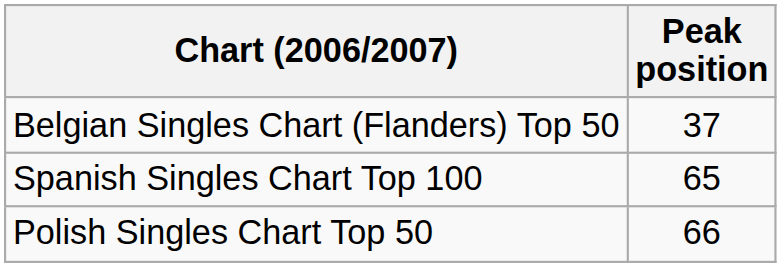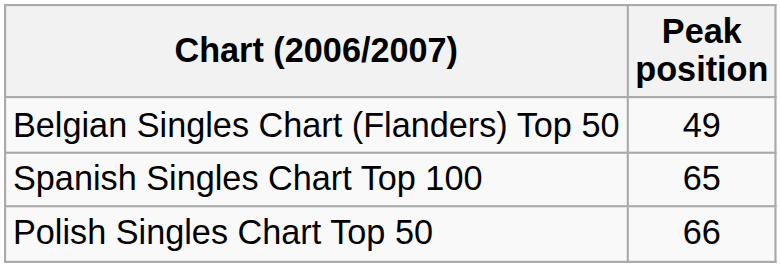Belgian Singles Chart (Flanders) Top 50 | Peak position: 37 -> 49
